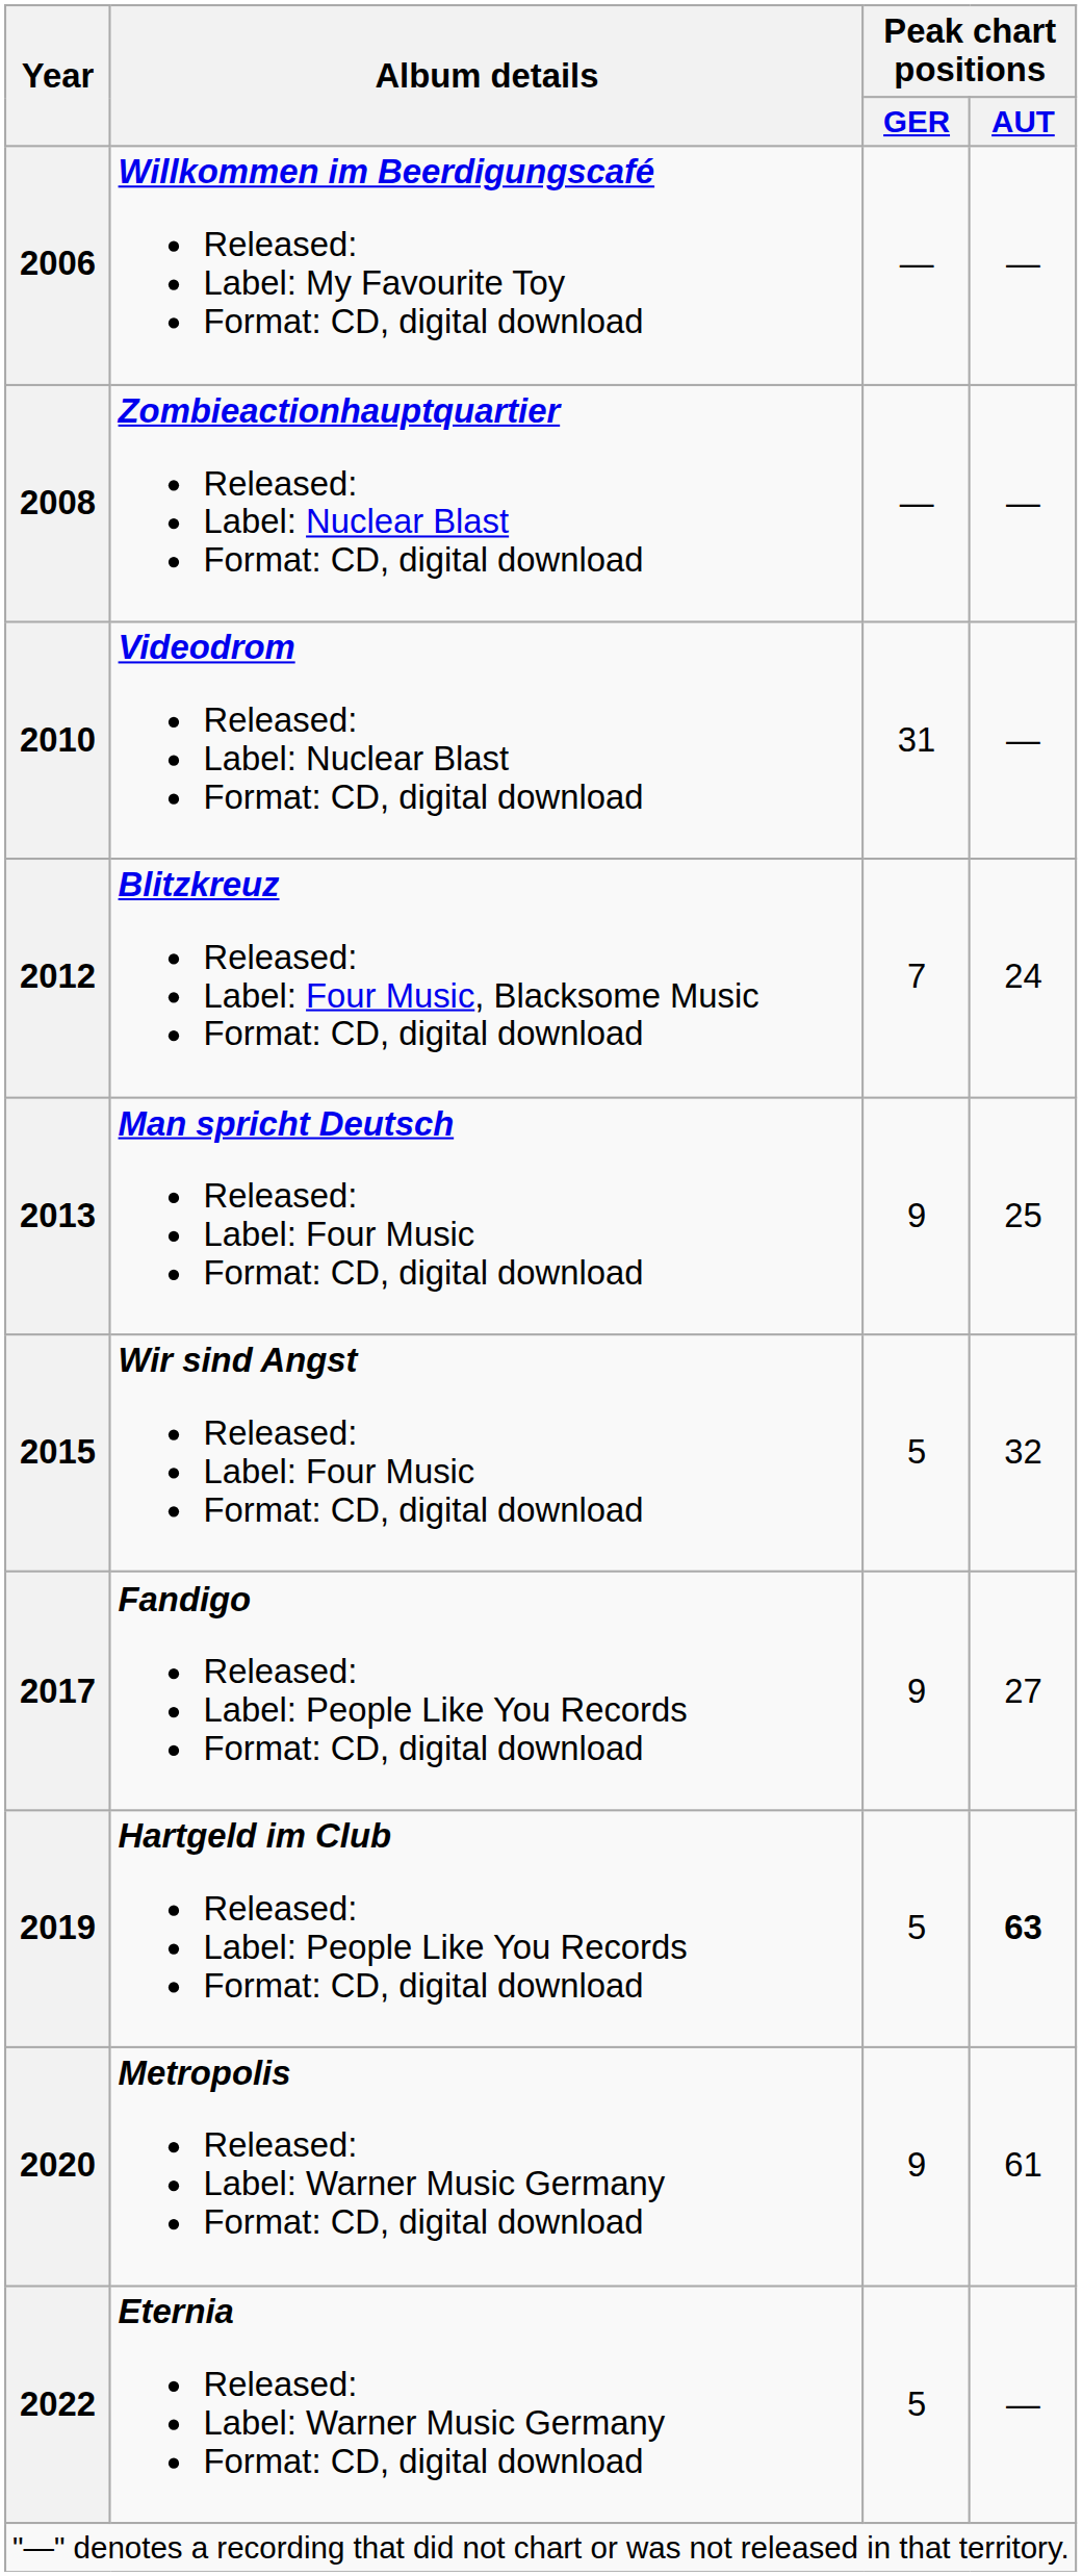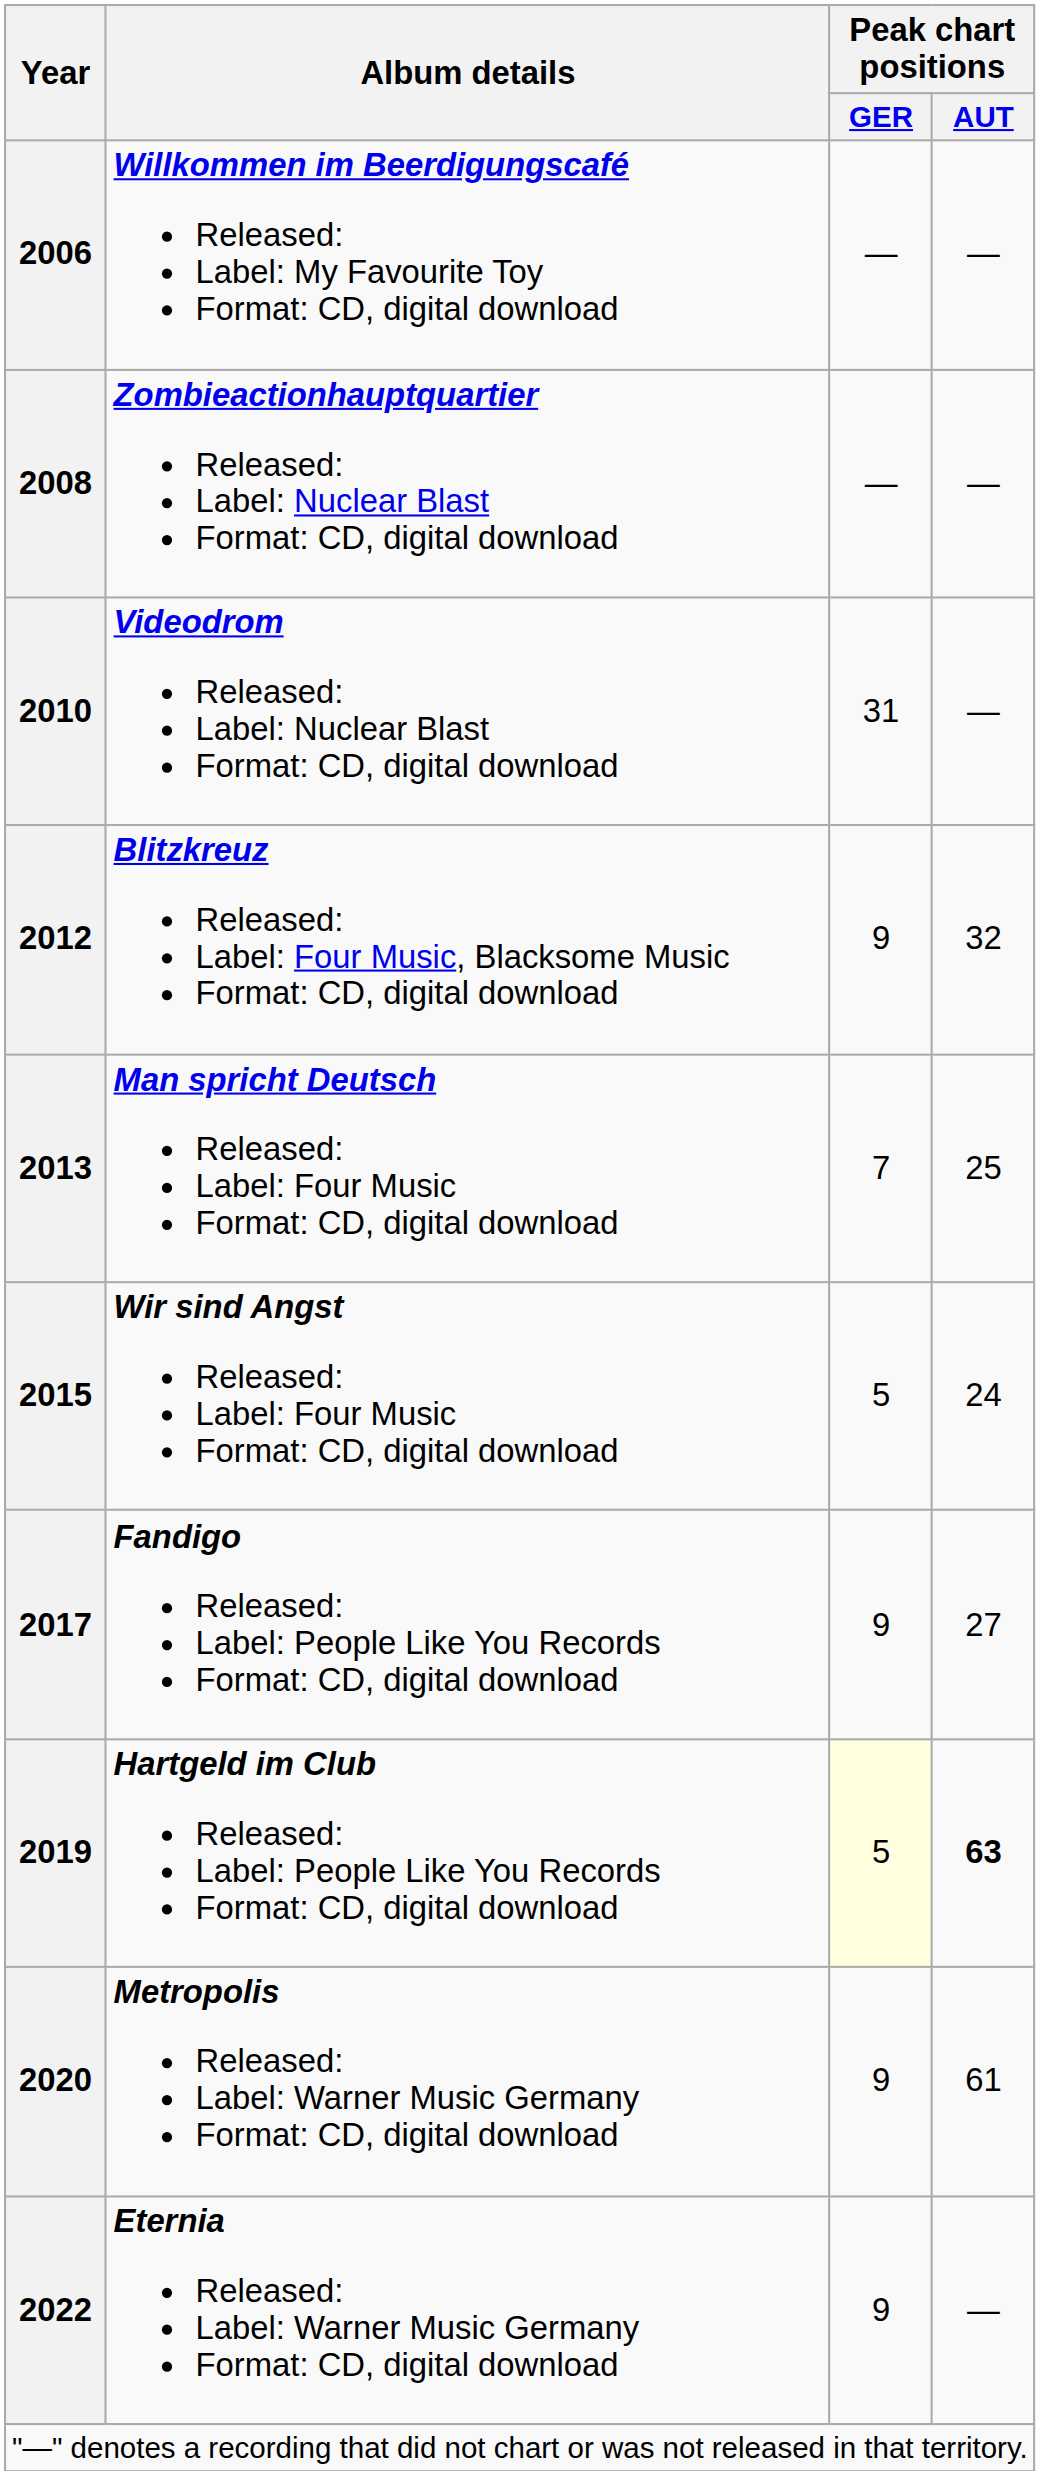2012 | Peak chart positions / GER: 7 -> 9
2012 | Peak chart positions / AUT: 24 -> 32
2013 | Peak chart positions / GER: 9 -> 7
2015 | Peak chart positions / AUT: 32 -> 24
2019 | Peak chart positions / GER: no background -> lightyellow background
2022 | Peak chart positions / GER: 5 -> 9
